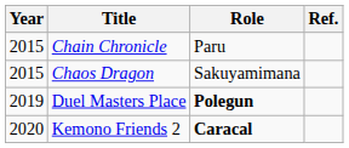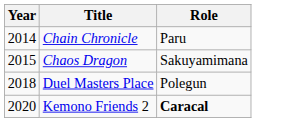- column: Ref.
Chain Chronicle | Year: 2015 -> 2014
Duel Masters Place | Year: 2019 -> 2018
Duel Masters Place | Role: bold -> normal
